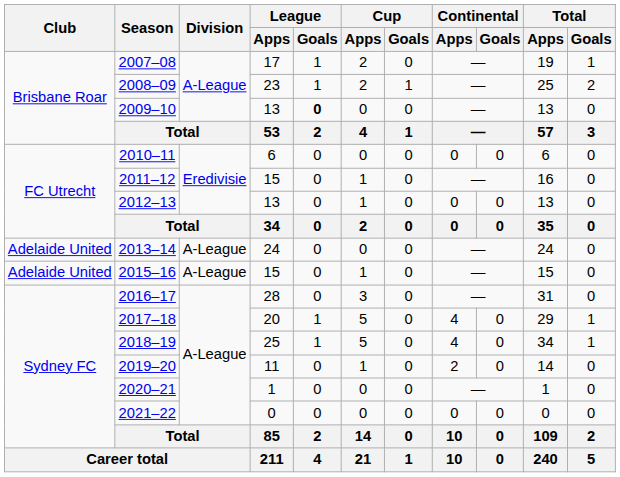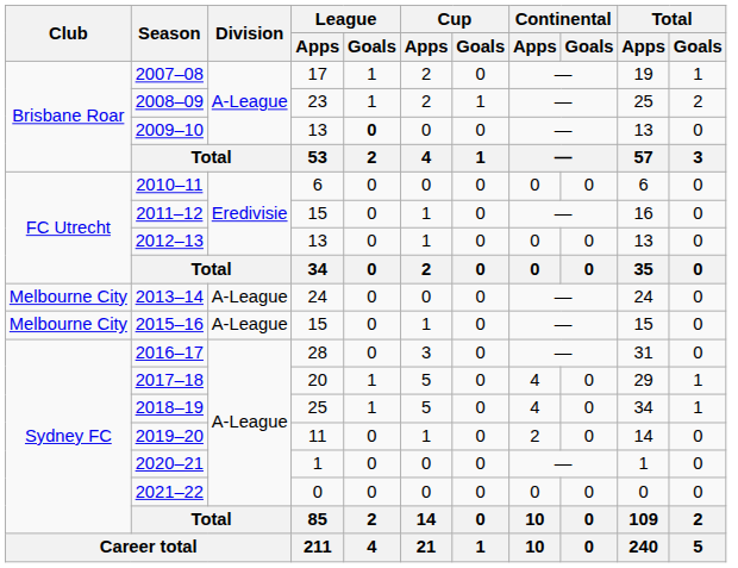2013–14 | Club: Adelaide United -> Melbourne City
2015–16 | Club: Adelaide United -> Melbourne City
